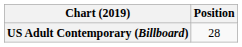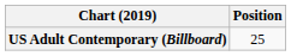US Adult Contemporary (Billboard) | Position: 28 -> 25
